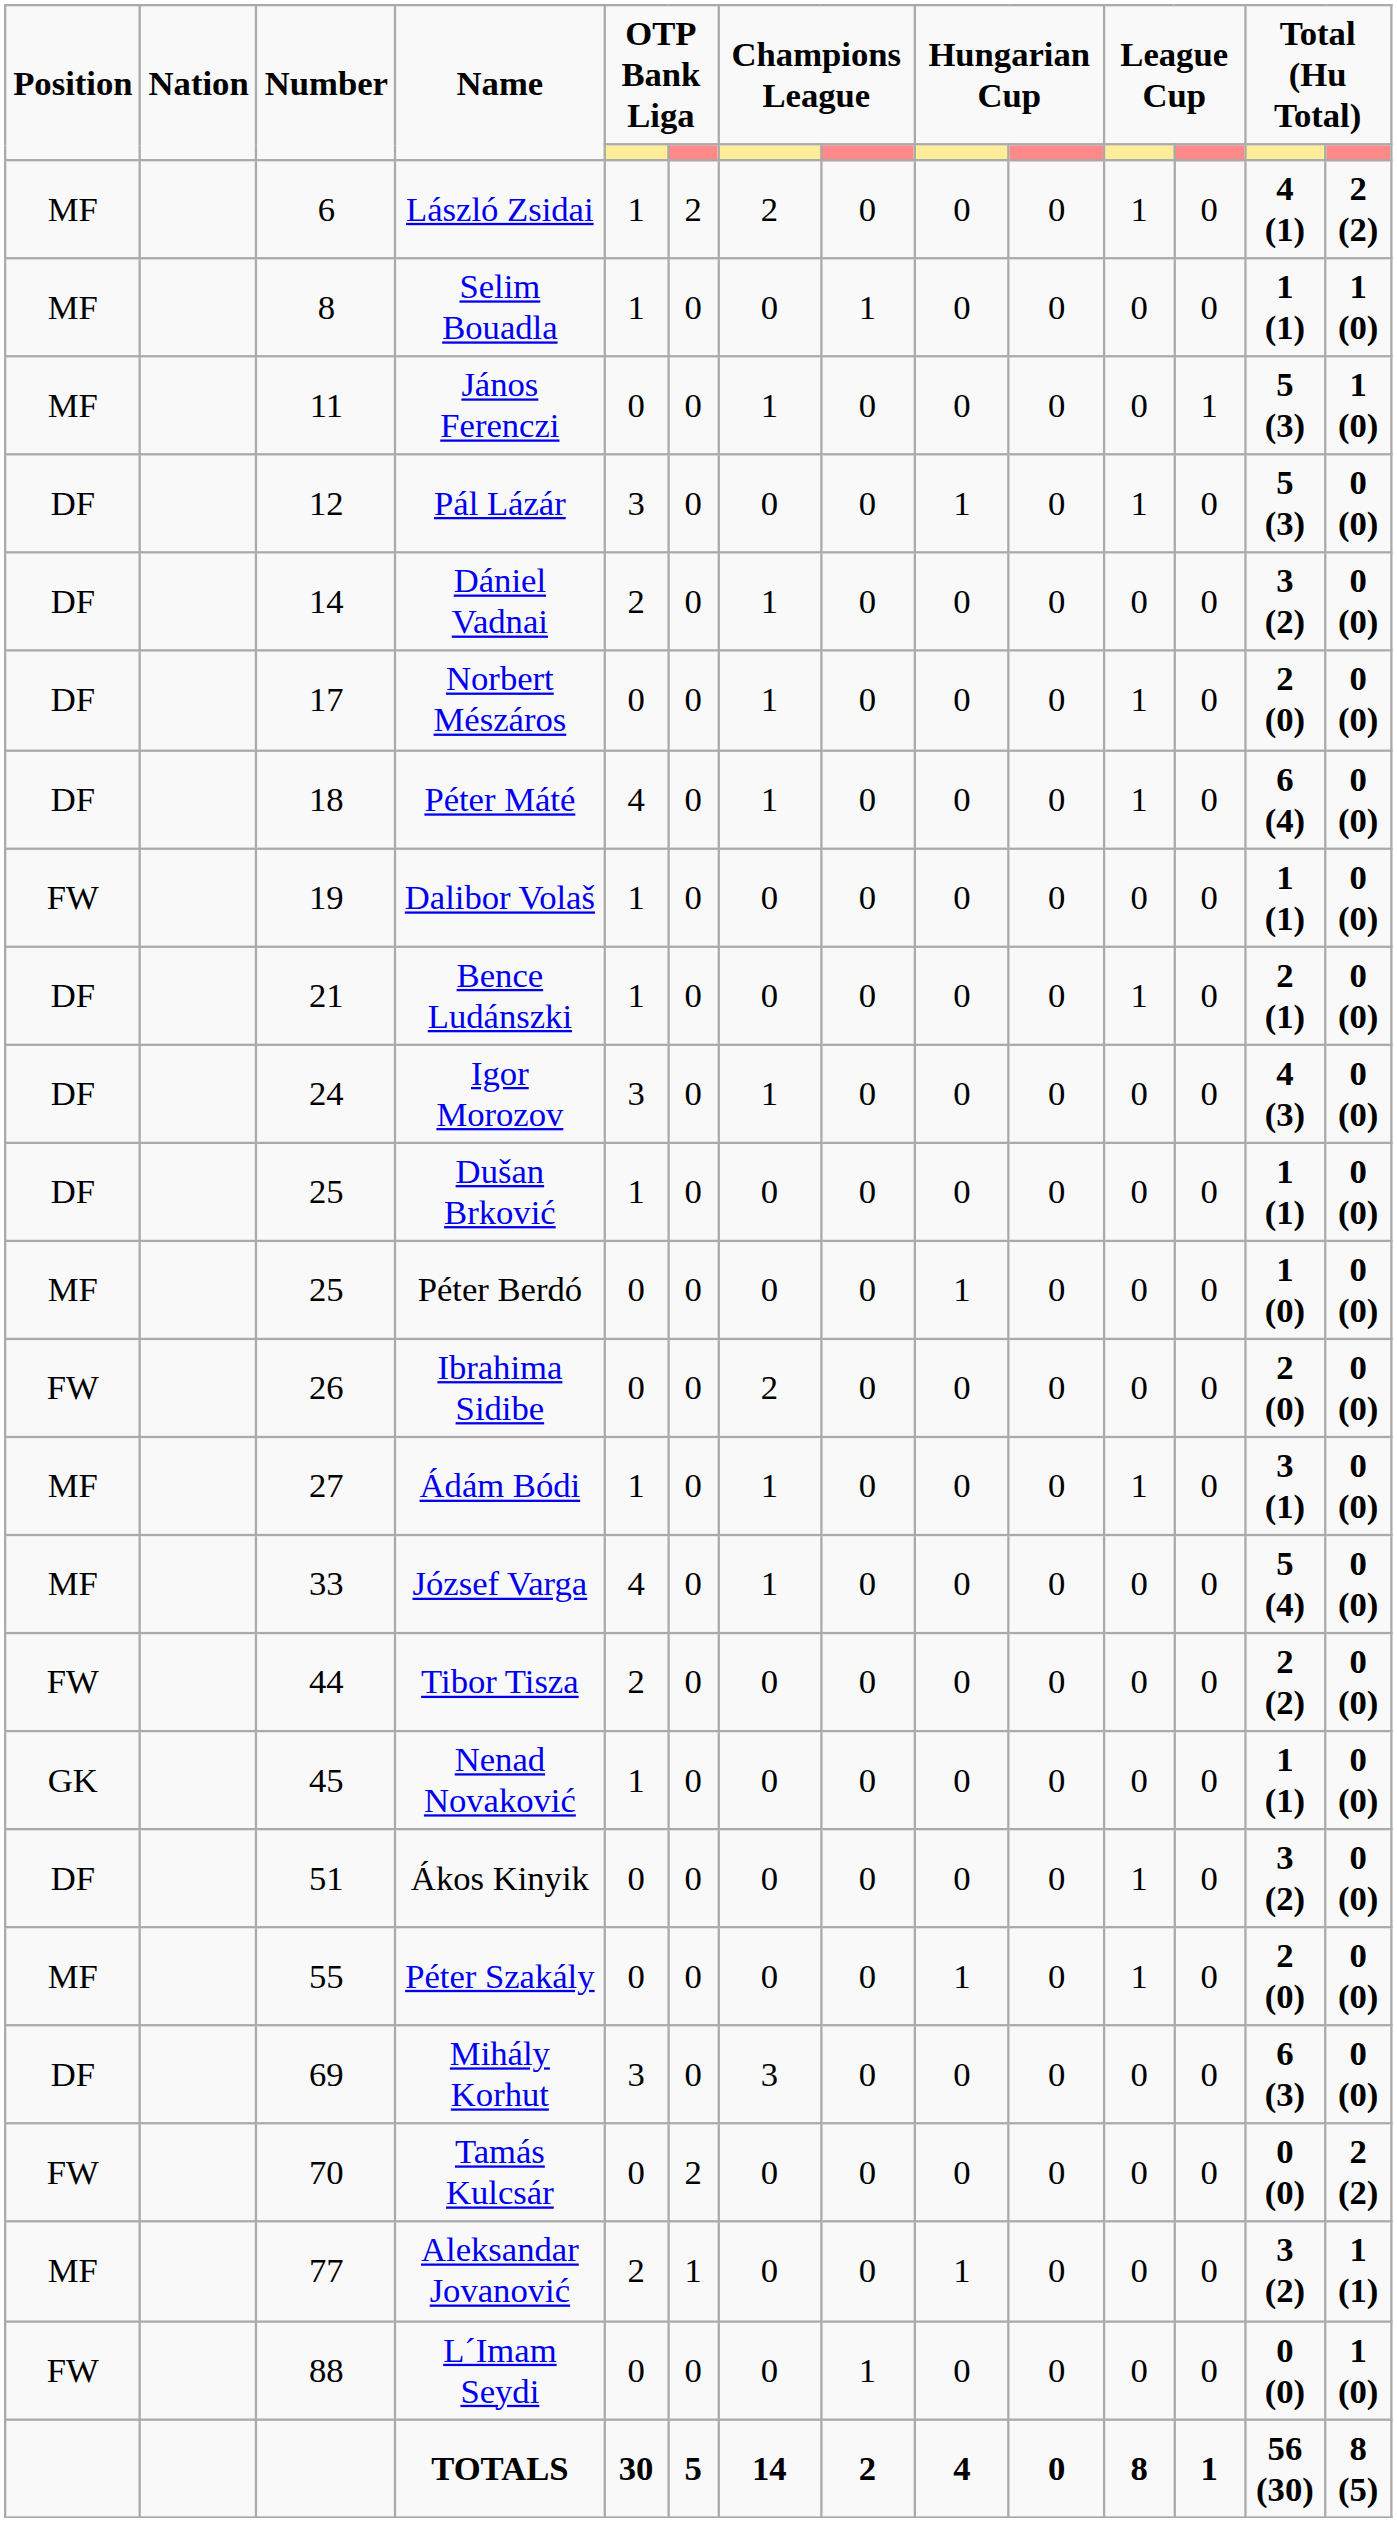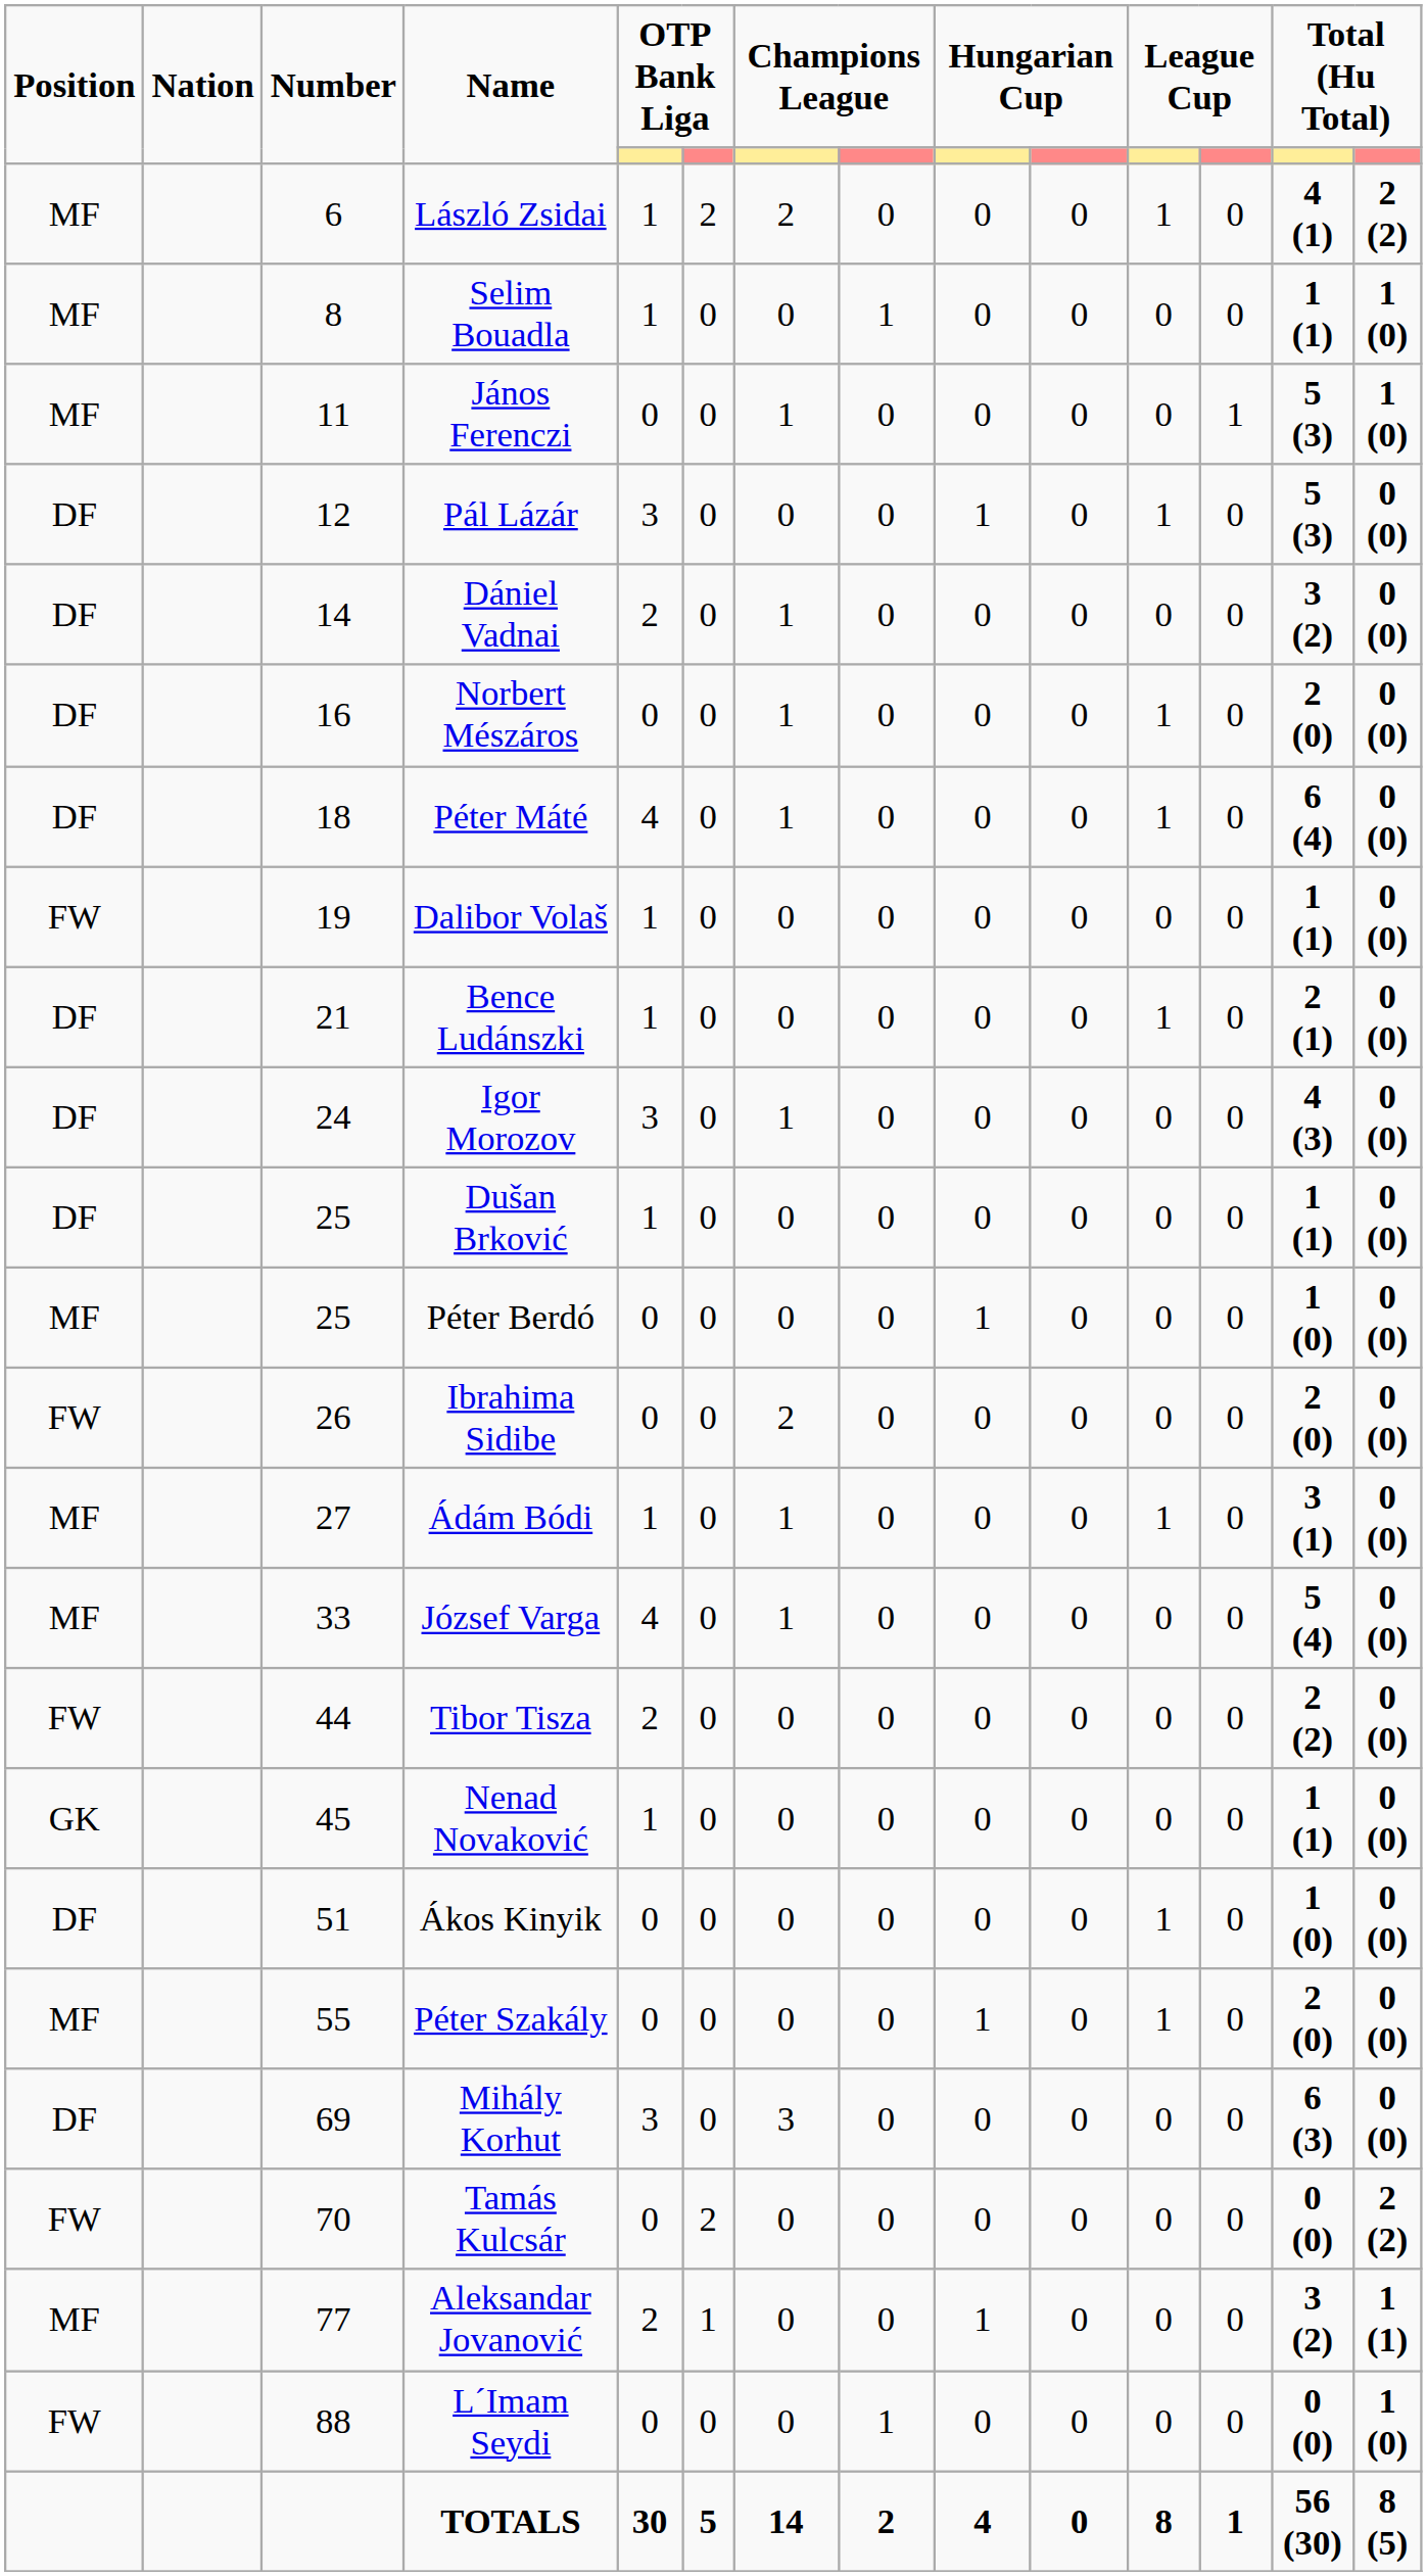Norbert Mészáros | Number: 17 -> 16
Ákos Kinyik | column 13: 3 (2) -> 1 (0)
